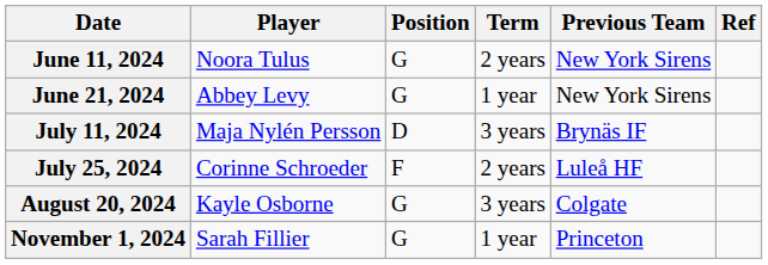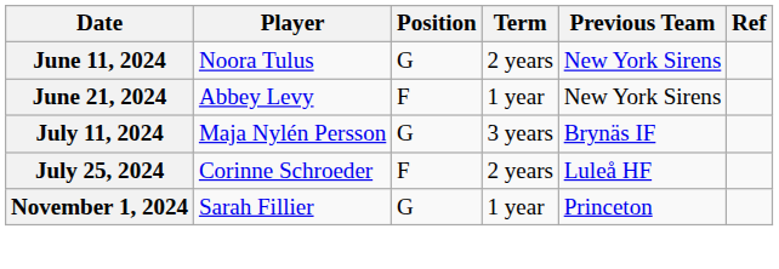June 21, 2024 | Position: G -> F
July 11, 2024 | Position: D -> G
- row: August 20, 2024 | Kayle Osborne | G | 3 years | Colgate
